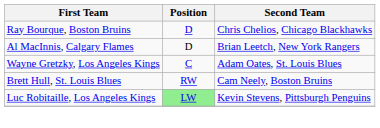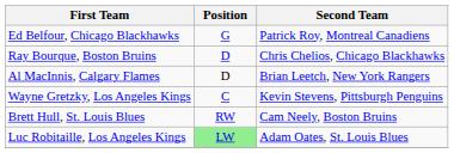+ row: Ed Belfour, Chicago Blackhawks | G | Patrick Roy, Montreal Canadiens
Wayne Gretzky, Los Angeles Kings | Second Team: Adam Oates, St. Louis Blues -> Kevin Stevens, Pittsburgh Penguins
Luc Robitaille, Los Angeles Kings | Second Team: Kevin Stevens, Pittsburgh Penguins -> Adam Oates, St. Louis Blues
